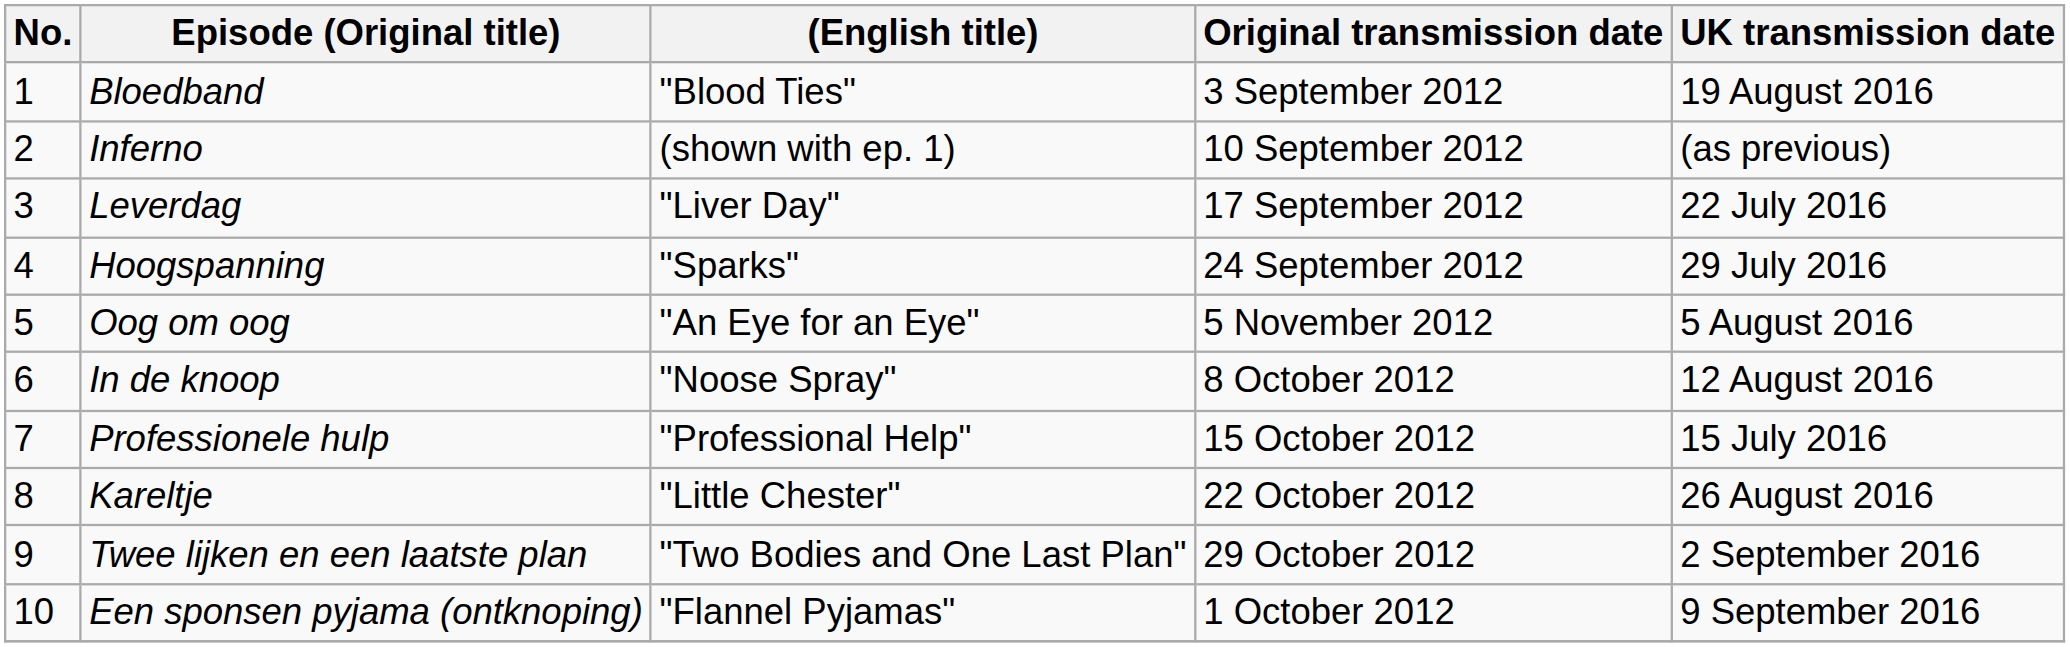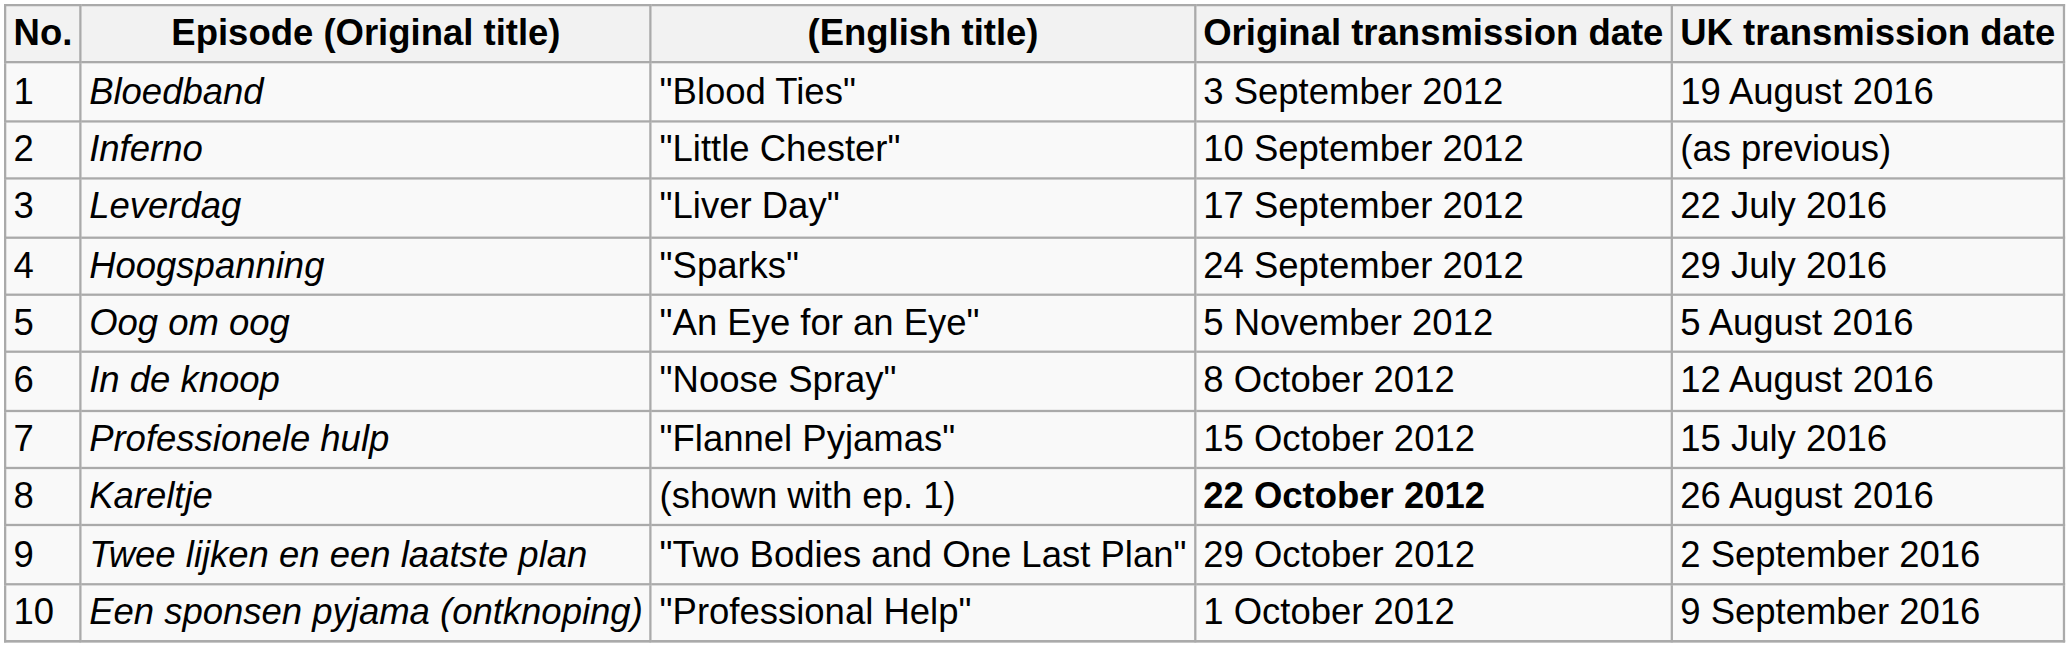Inferno | (English title): (shown with ep. 1) -> "Little Chester"
Professionele hulp | (English title): "Professional Help" -> "Flannel Pyjamas"
Kareltje | (English title): "Little Chester" -> (shown with ep. 1)
Kareltje | Original transmission date: normal -> bold
Een sponsen pyjama (ontknoping) | (English title): "Flannel Pyjamas" -> "Professional Help"
